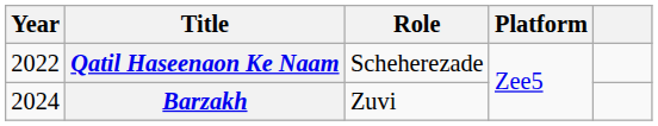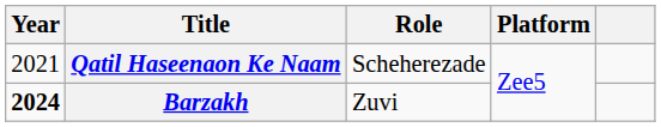Qatil Haseenaon Ke Naam | Year: 2022 -> 2021
Barzakh | Year: normal -> bold
